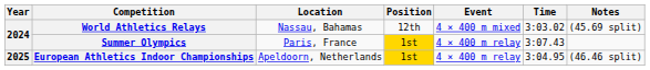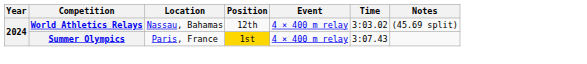World Athletics Relays | Event: 4 × 400 m mixed -> 4 × 400 m relay
- row: 2025 | European Athletics Indoor Championships | Apeldoorn, Netherlands | 1st | 4 × 400 m relay | 3:04.95 | (46.46 split)
